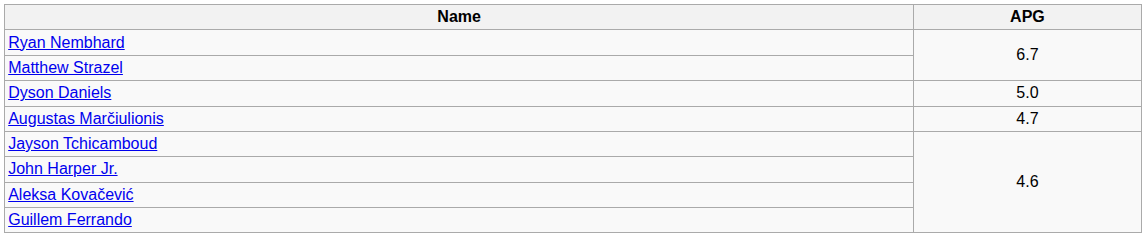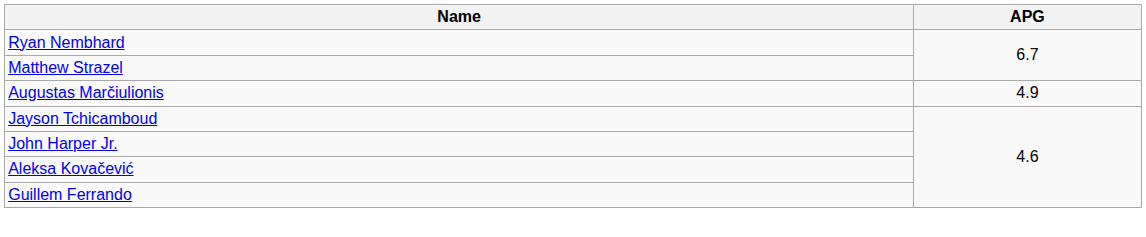- row: Dyson Daniels | 5.0
Augustas Marčiulionis | APG: 4.7 -> 4.9
